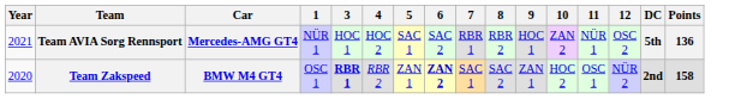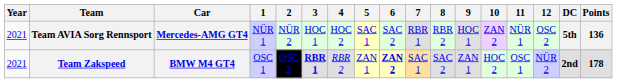+ column: 2 | NÜR 2 | OSC 2
Team Zakspeed | Year: 2020 -> 2021
Team Zakspeed | Points: 158 -> 178
